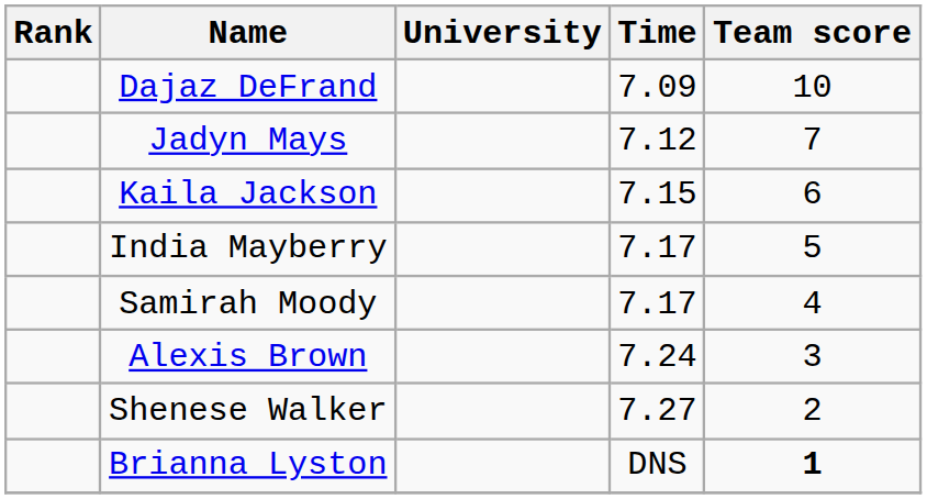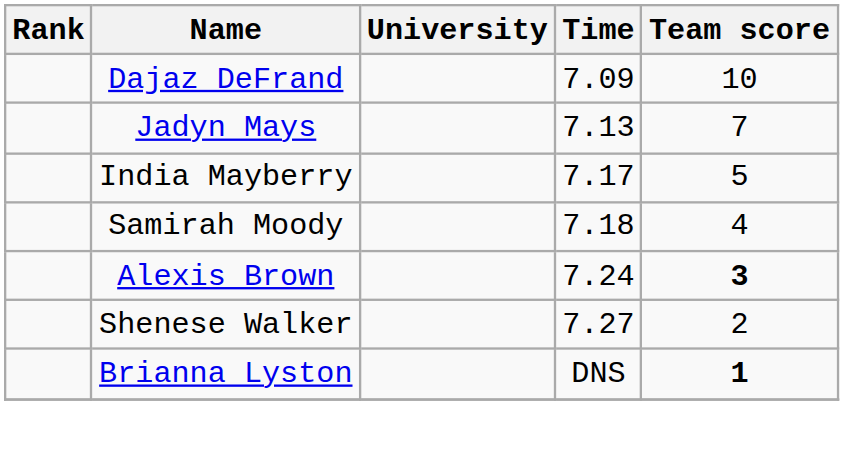Jadyn Mays | Time: 7.12 -> 7.13
- row: Kaila Jackson | 7.15 | 6
Samirah Moody | Time: 7.17 -> 7.18
Alexis Brown | Team score: normal -> bold
